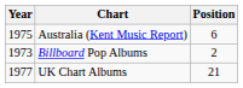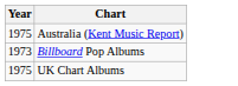- column: Position | 6 | 2 | 21
UK Chart Albums | Year: 1977 -> 1975
